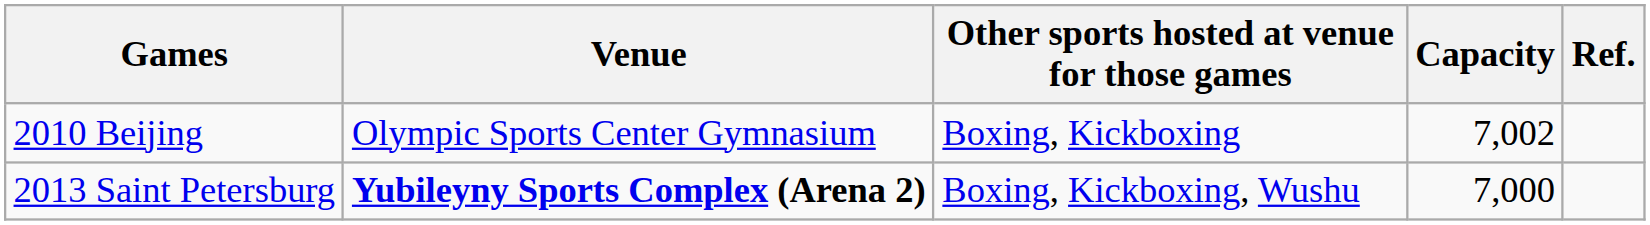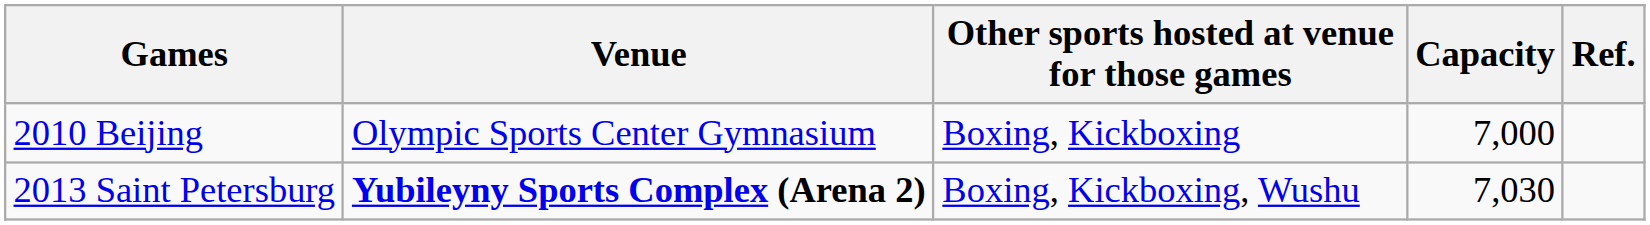2010 Beijing | Capacity: 7,002 -> 7,000
2013 Saint Petersburg | Capacity: 7,000 -> 7,030
